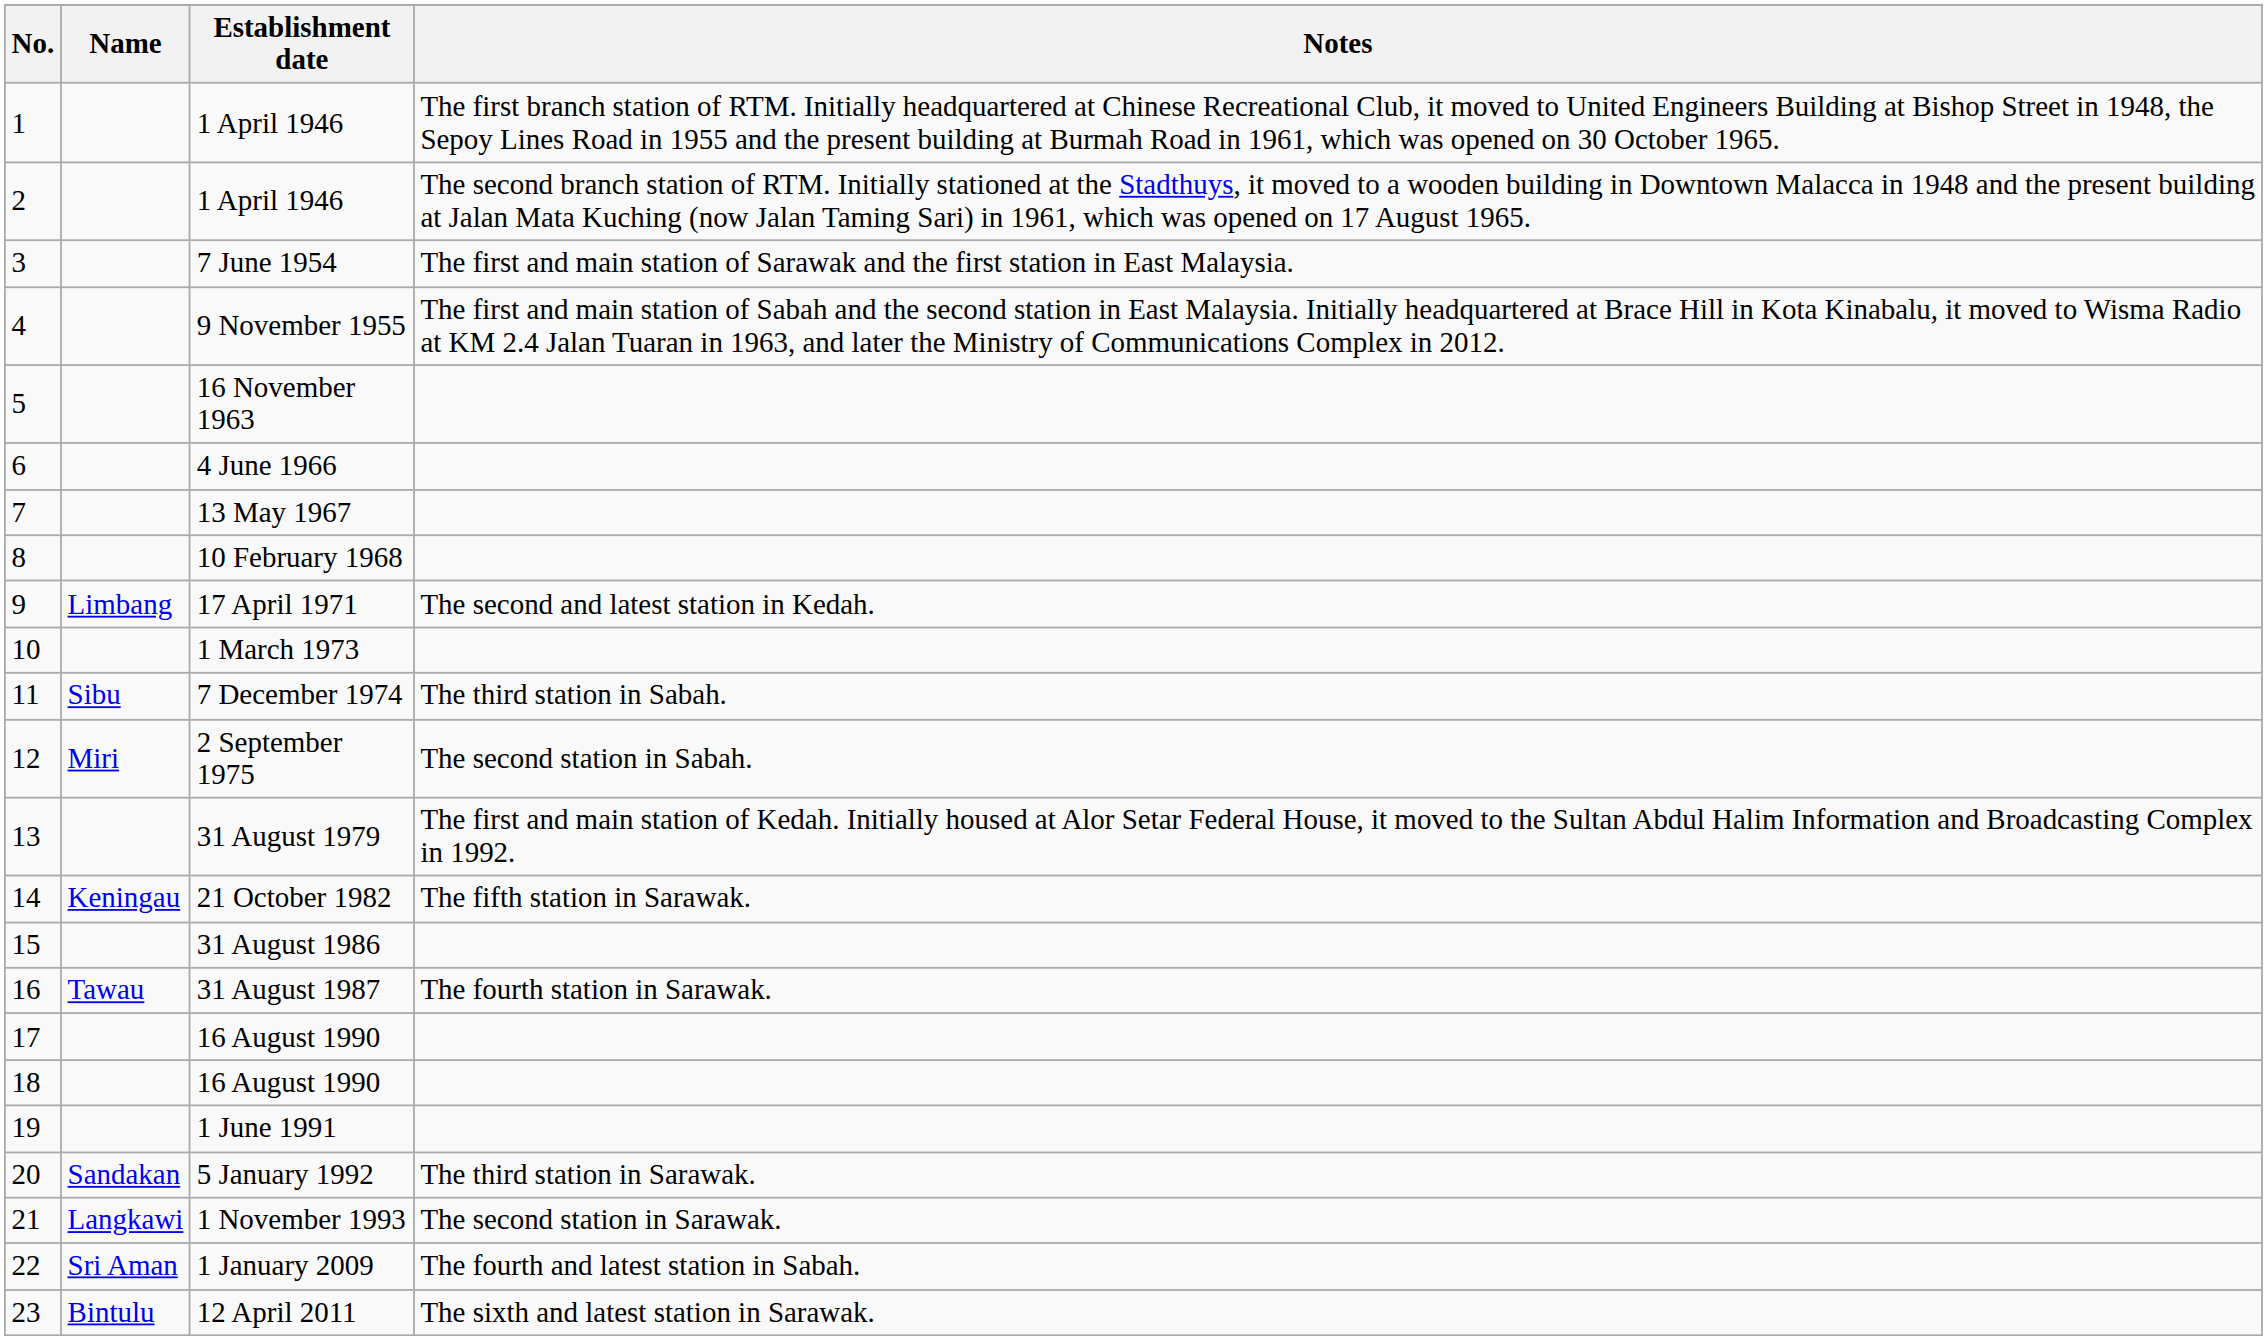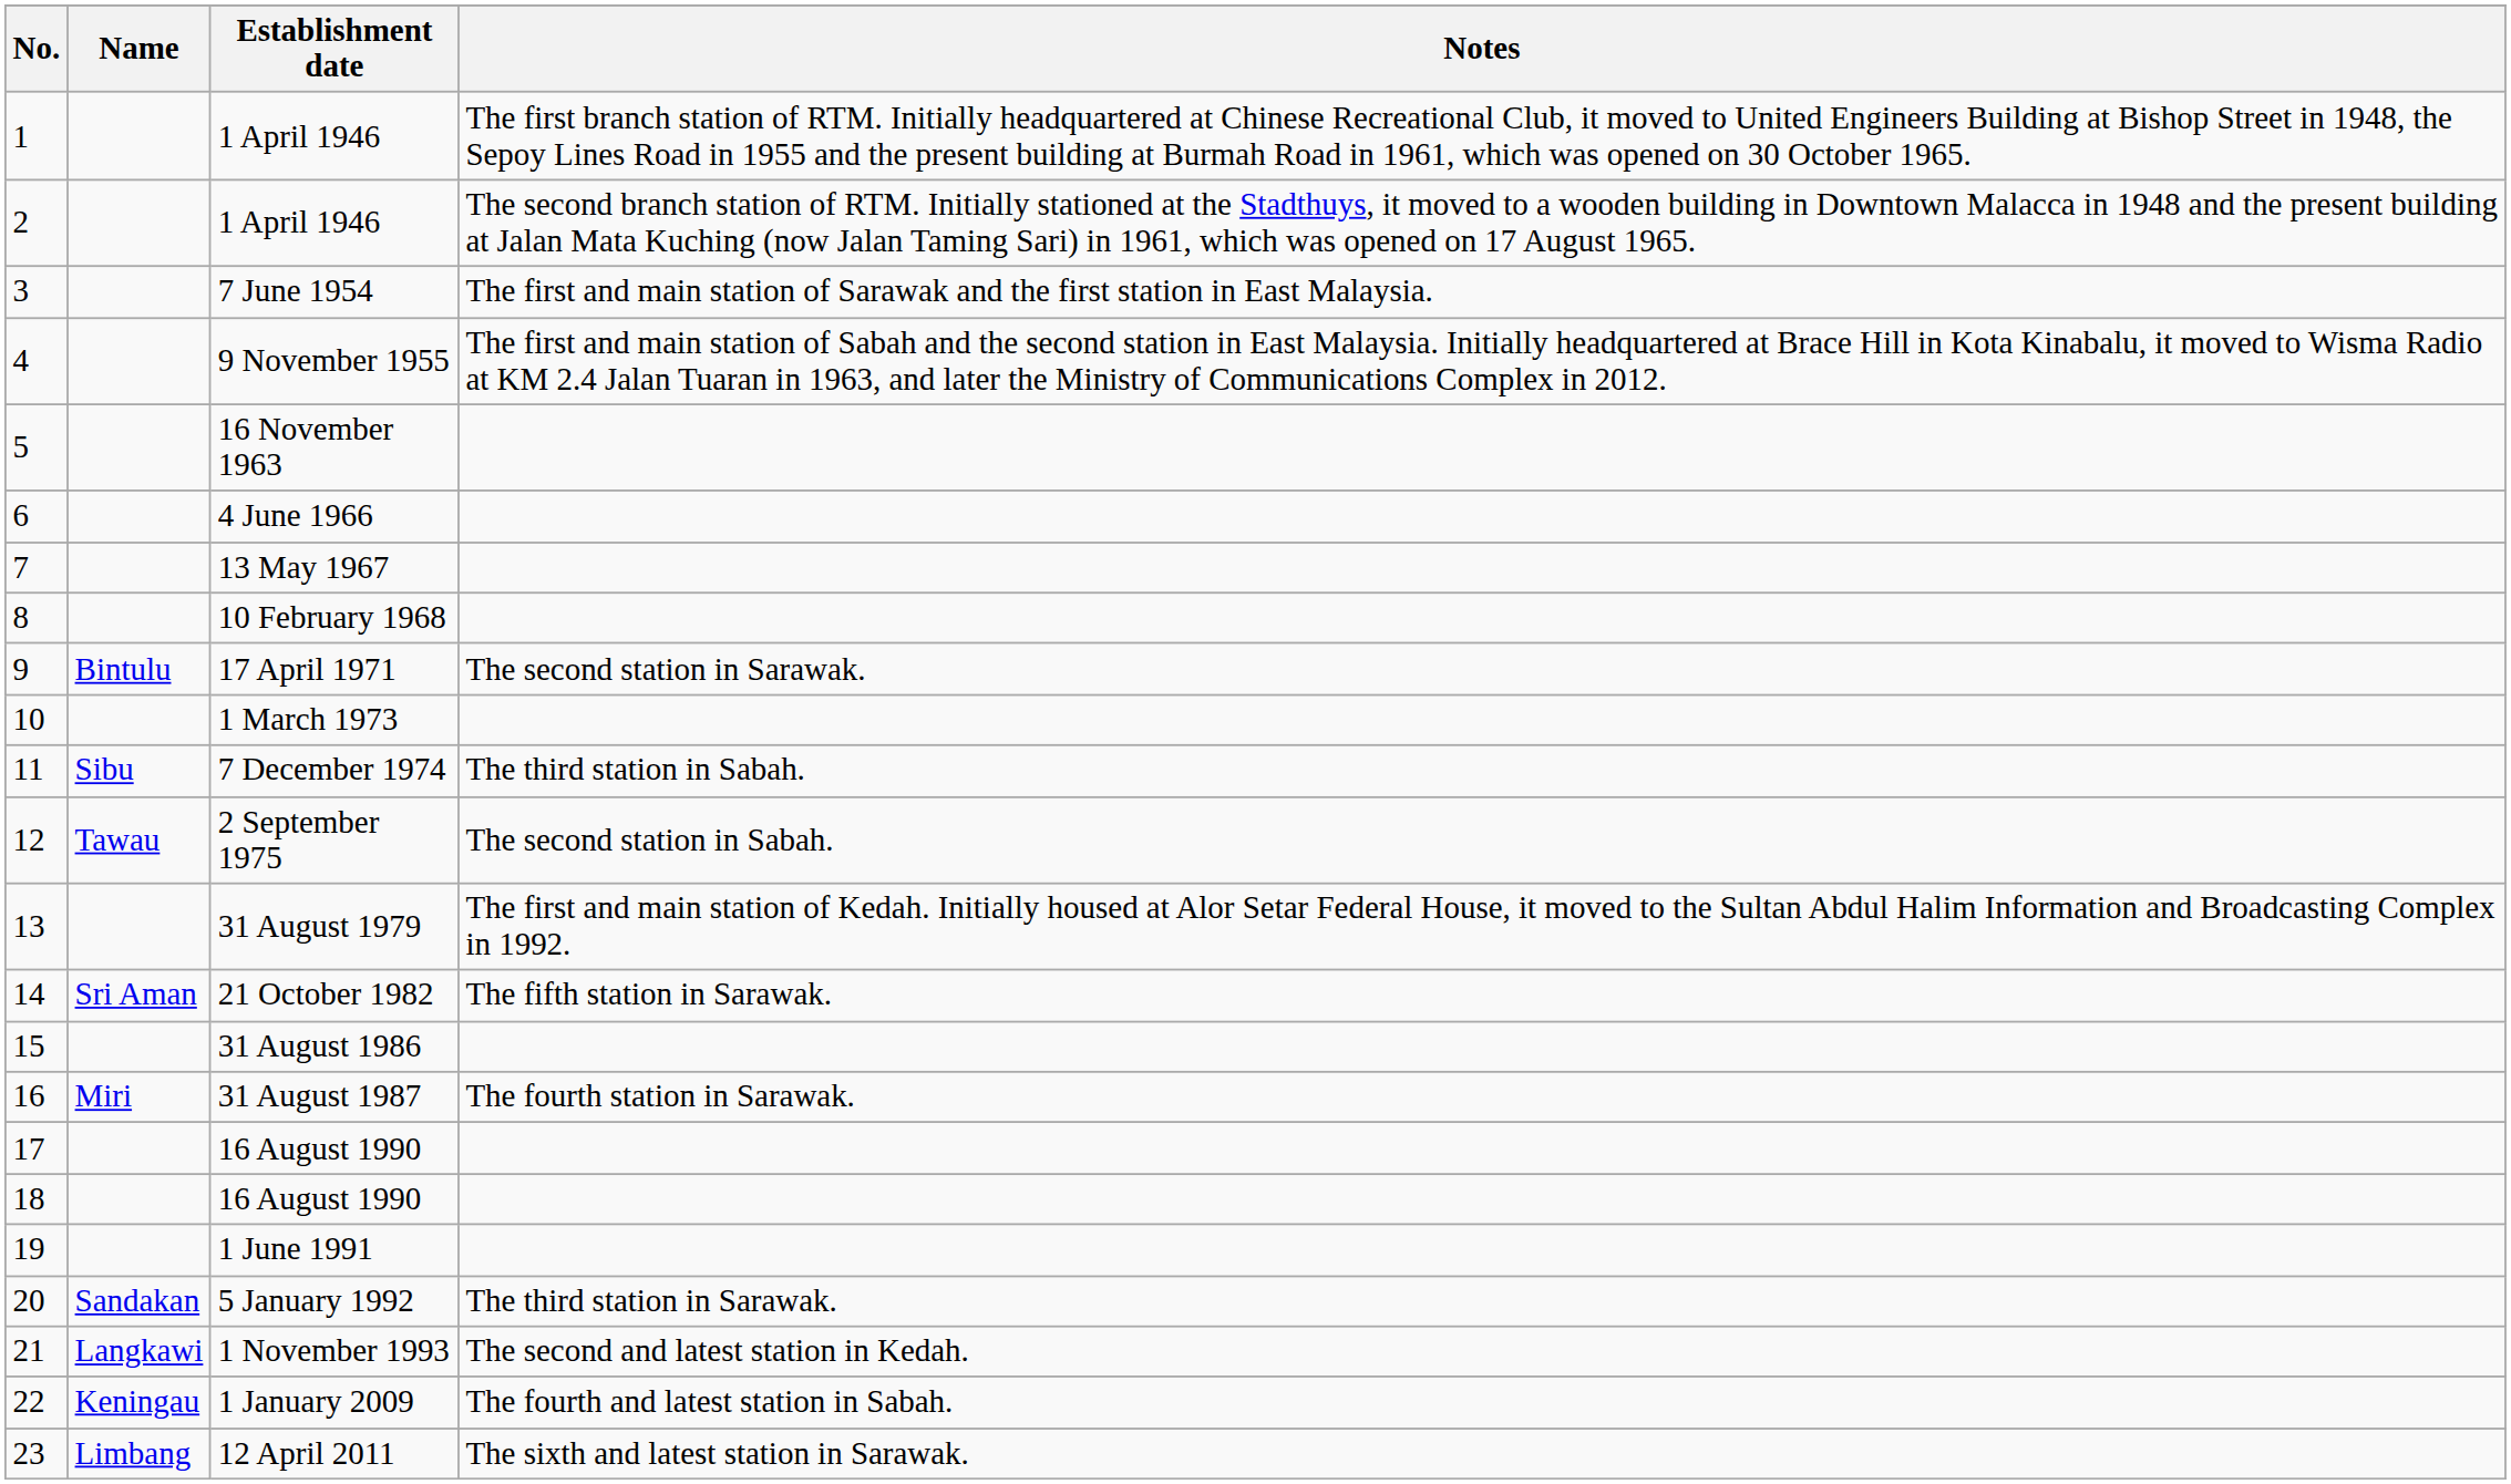17 April 1971 | Name: Limbang -> Bintulu
17 April 1971 | Notes: The second and latest station in Kedah. -> The second station in Sarawak.
2 September 1975 | Name: Miri -> Tawau
21 October 1982 | Name: Keningau -> Sri Aman
31 August 1987 | Name: Tawau -> Miri
1 November 1993 | Notes: The second station in Sarawak. -> The second and latest station in Kedah.
1 January 2009 | Name: Sri Aman -> Keningau
12 April 2011 | Name: Bintulu -> Limbang
